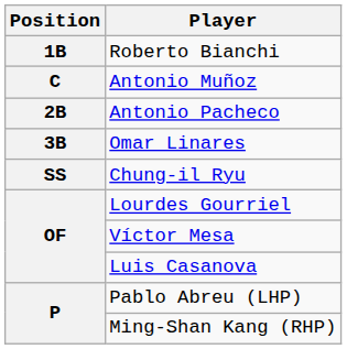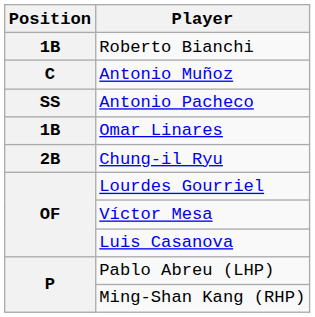Antonio Pacheco | Position: 2B -> SS
Omar Linares | Position: 3B -> 1B
Chung-il Ryu | Position: SS -> 2B
